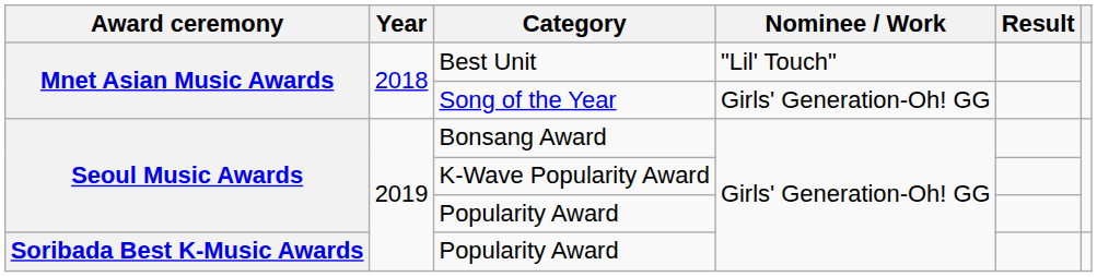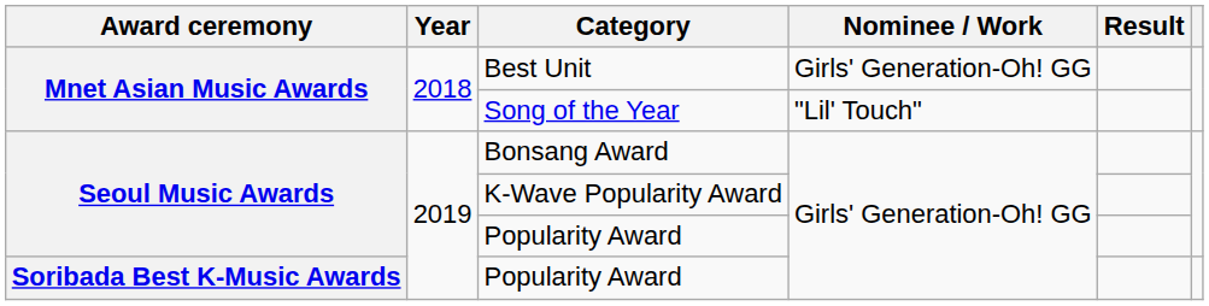Best Unit | Nominee / Work: "Lil' Touch" -> Girls' Generation-Oh! GG
Song of the Year | Nominee / Work: Girls' Generation-Oh! GG -> "Lil' Touch"
